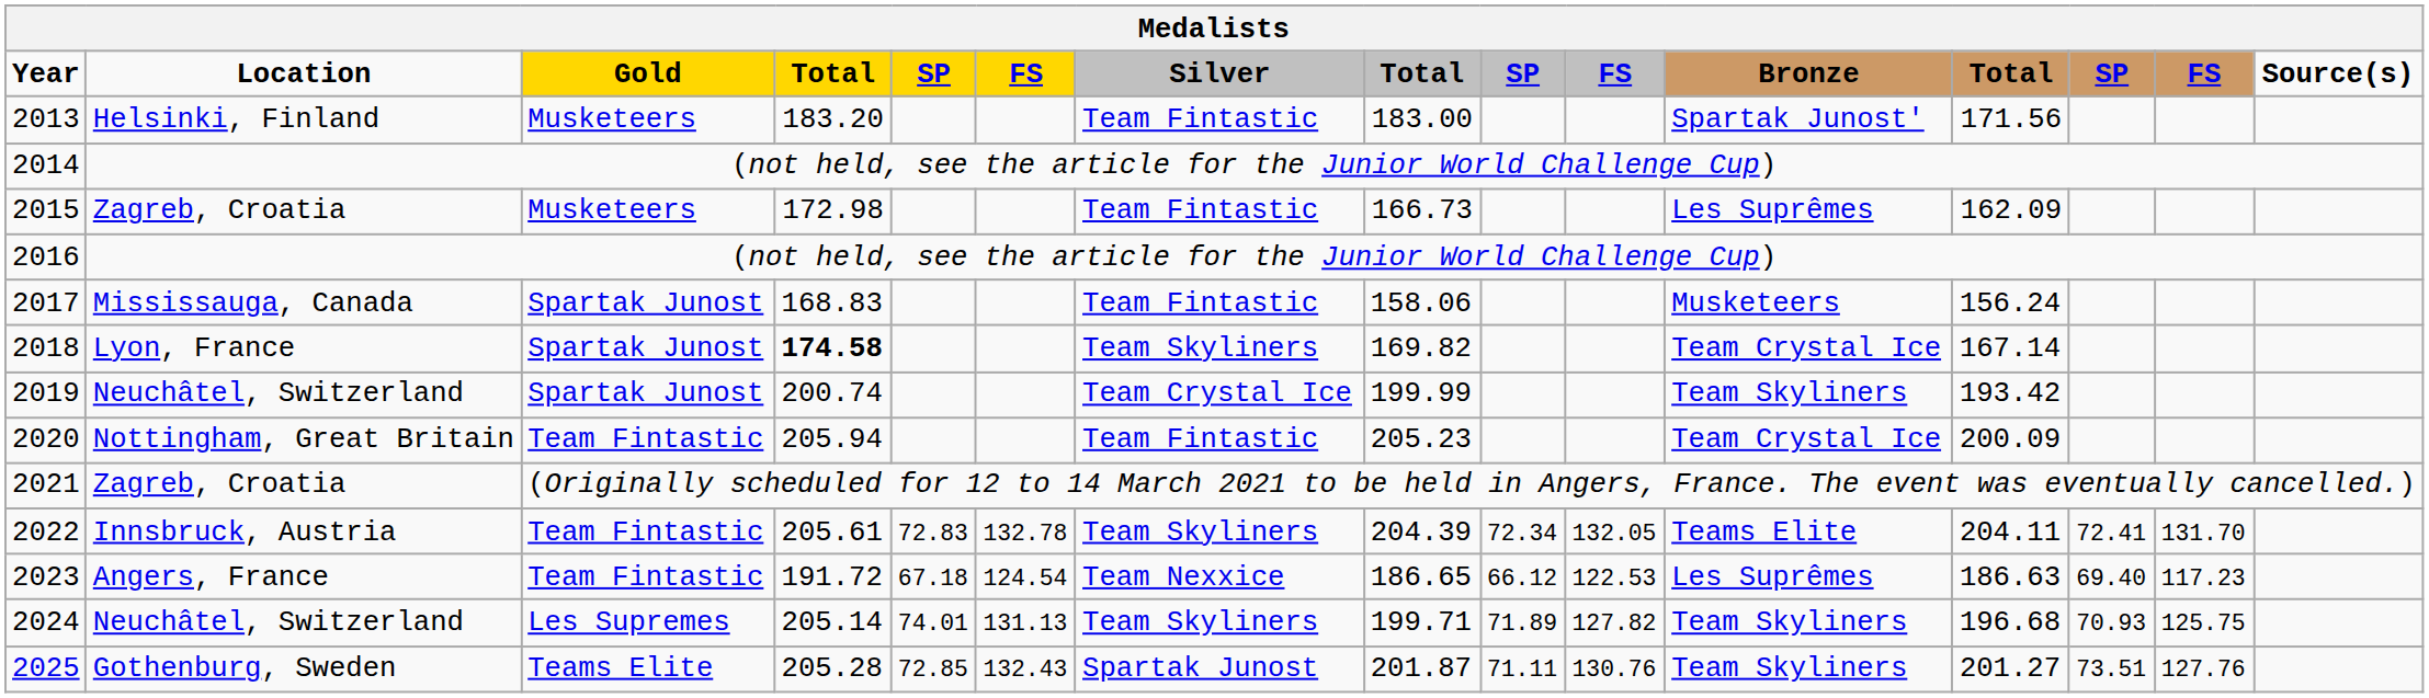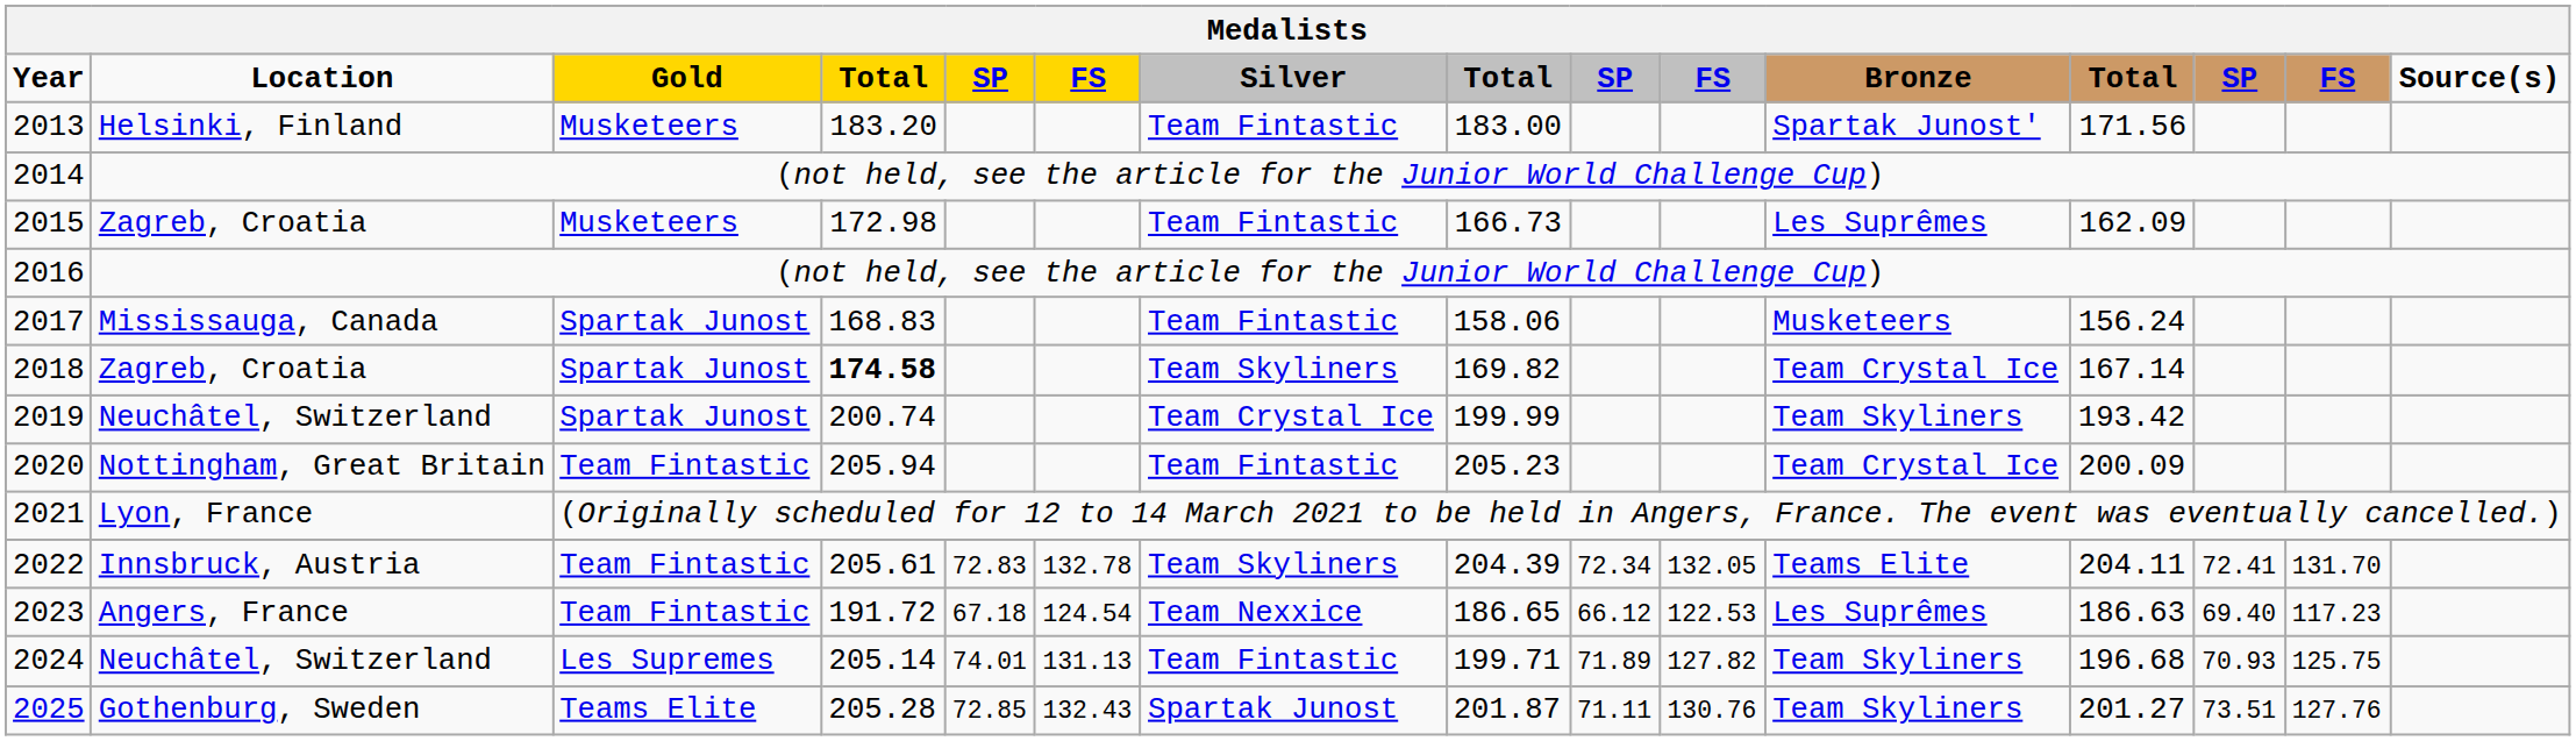2018 | Location: Lyon, France -> Zagreb, Croatia
2021 | Location: Zagreb, Croatia -> Lyon, France
2024 | Silver: Team Skyliners -> Team Fintastic
